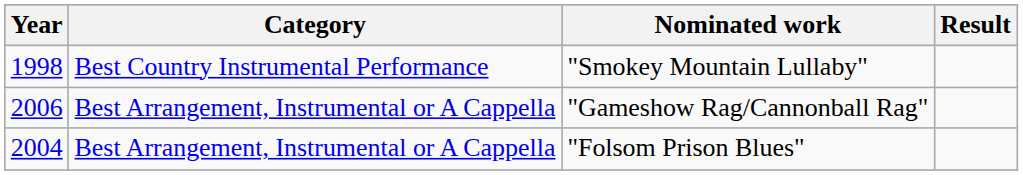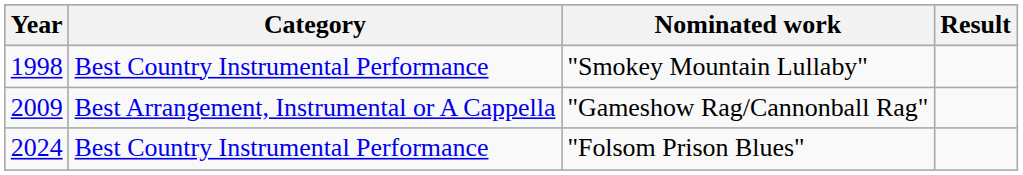"Gameshow Rag/Cannonball Rag" | Year: 2006 -> 2009
"Folsom Prison Blues" | Year: 2004 -> 2024
"Folsom Prison Blues" | Category: Best Arrangement, Instrumental or A Cappella -> Best Country Instrumental Performance
